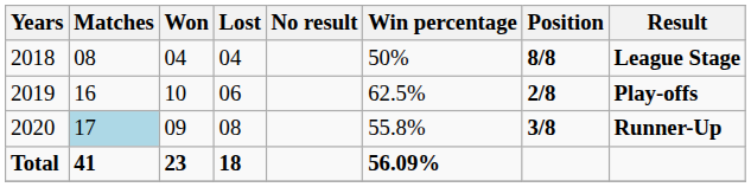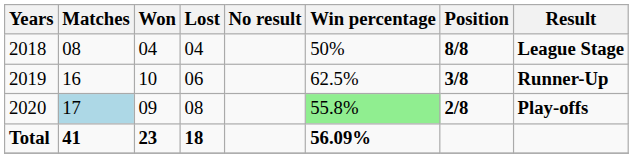2019 | Position: 2/8 -> 3/8
2019 | Result: Play-offs -> Runner-Up
2020 | Win percentage: no background -> lightgreen background
2020 | Position: 3/8 -> 2/8
2020 | Result: Runner-Up -> Play-offs
